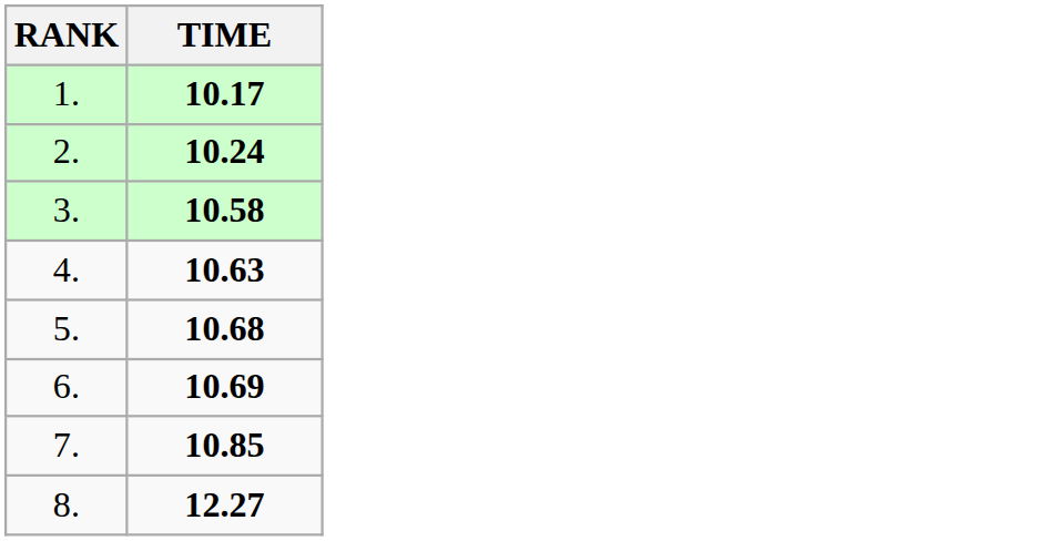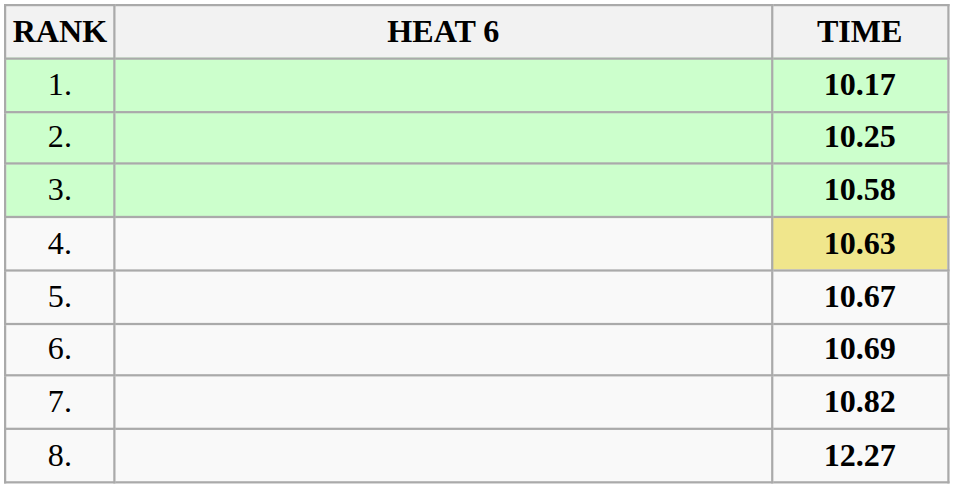+ column: HEAT 6
2. | TIME: 10.24 -> 10.25
4. | TIME: no background -> khaki background
5. | TIME: 10.68 -> 10.67
7. | TIME: 10.85 -> 10.82
